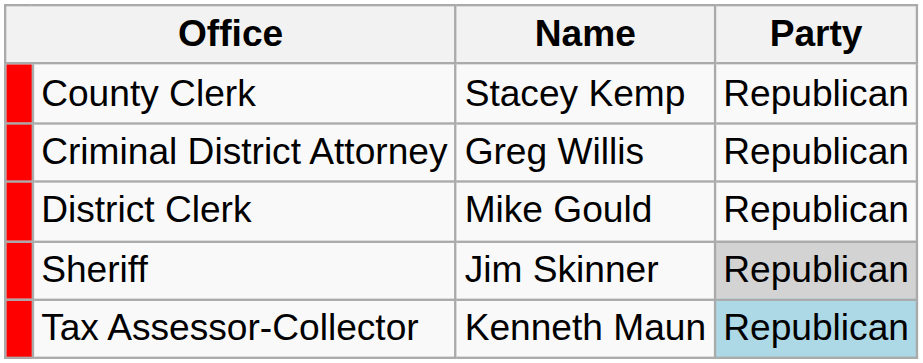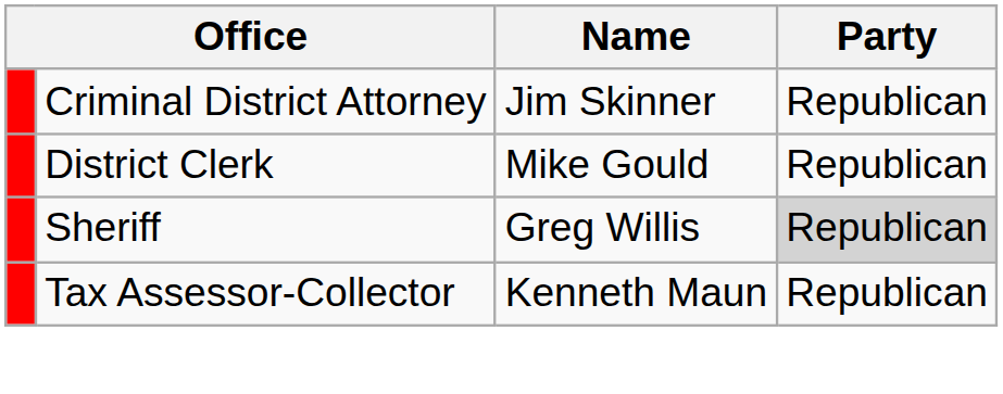- row: County Clerk | Stacey Kemp | Republican
Criminal District Attorney | Name: Greg Willis -> Jim Skinner
Sheriff | Name: Jim Skinner -> Greg Willis
Tax Assessor-Collector | Party: lightblue background -> no background
